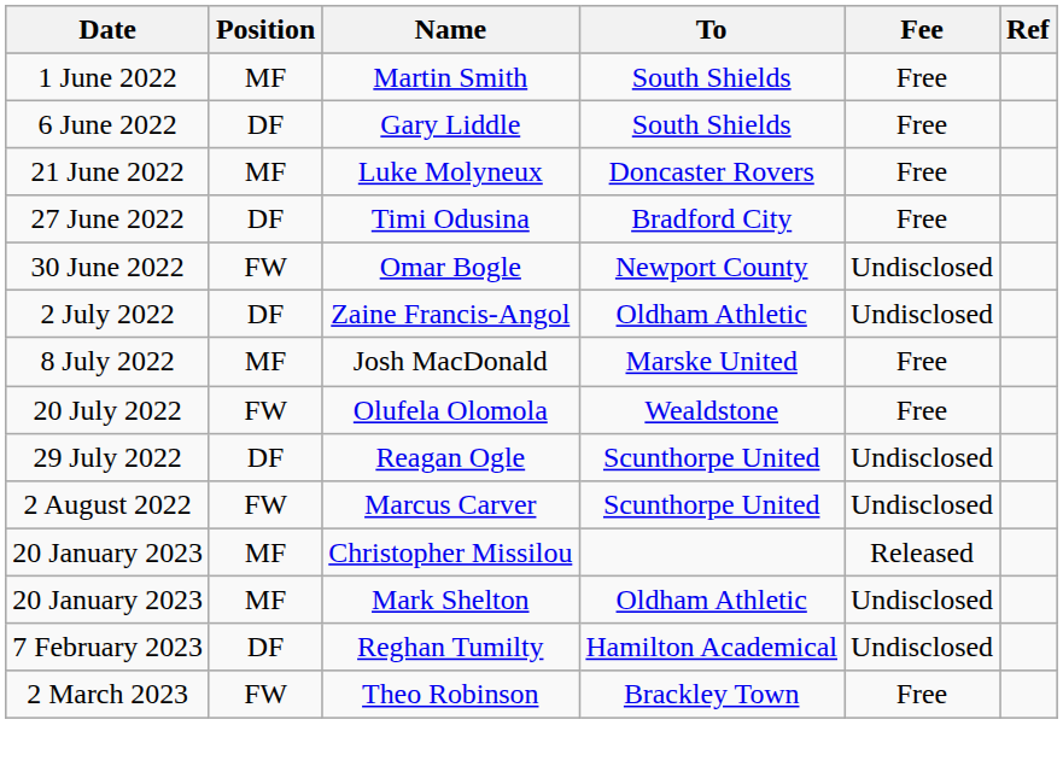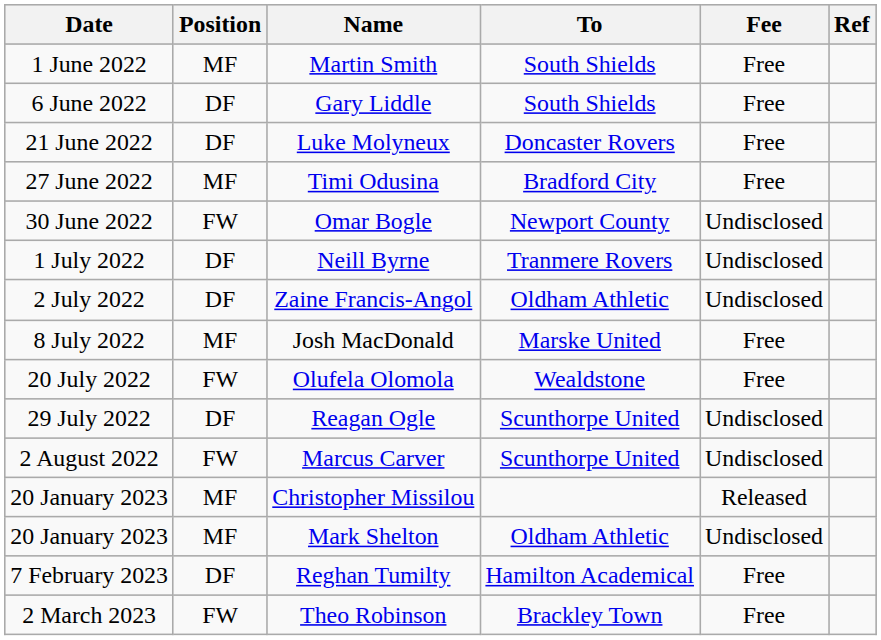Luke Molyneux | Position: MF -> DF
Timi Odusina | Position: DF -> MF
+ row: 1 July 2022 | DF | Neill Byrne | Tranmere Rovers | Undisclosed
Reghan Tumilty | Fee: Undisclosed -> Free
